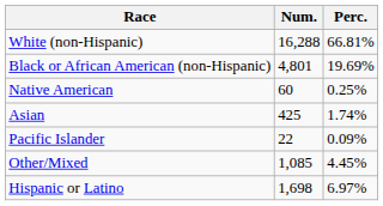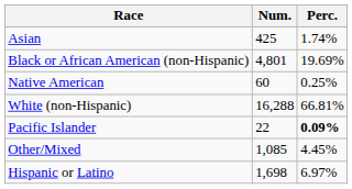rows swapped: White (non-Hispanic) <-> Asian
Pacific Islander | Perc.: normal -> bold
